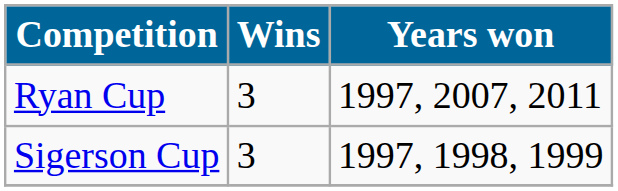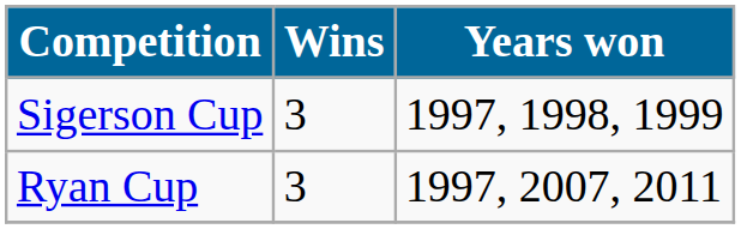rows swapped: Sigerson Cup <-> Ryan Cup
